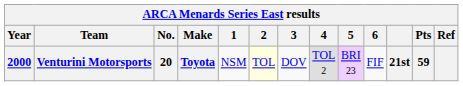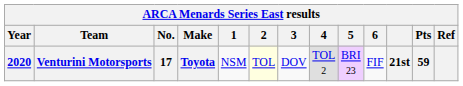Venturini Motorsports | Year: 2000 -> 2020
Venturini Motorsports | No.: 20 -> 17
